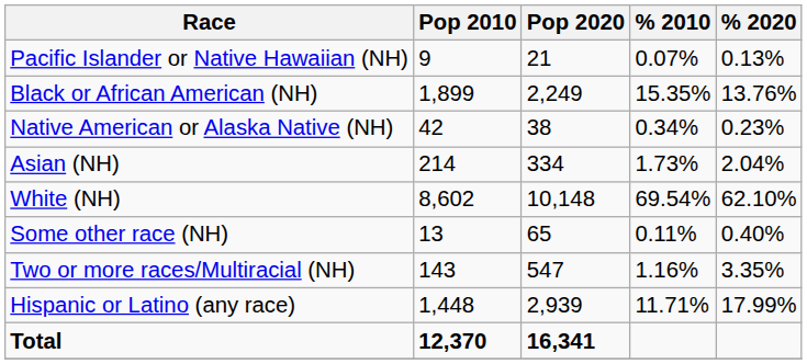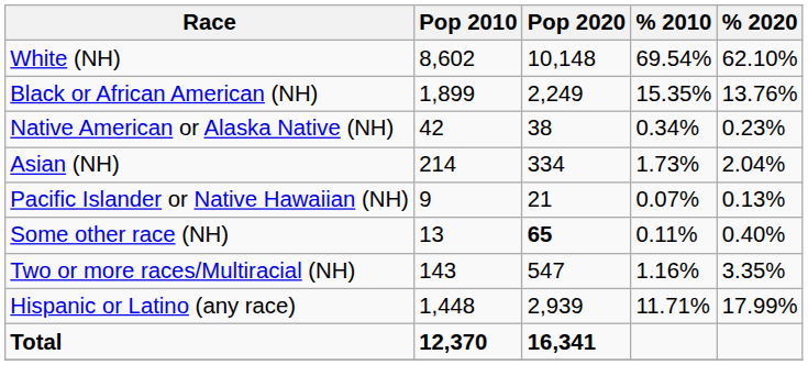rows swapped: White (NH) <-> Pacific Islander or Native Hawaiian (NH)
Some other race (NH) | Pop 2020: normal -> bold
